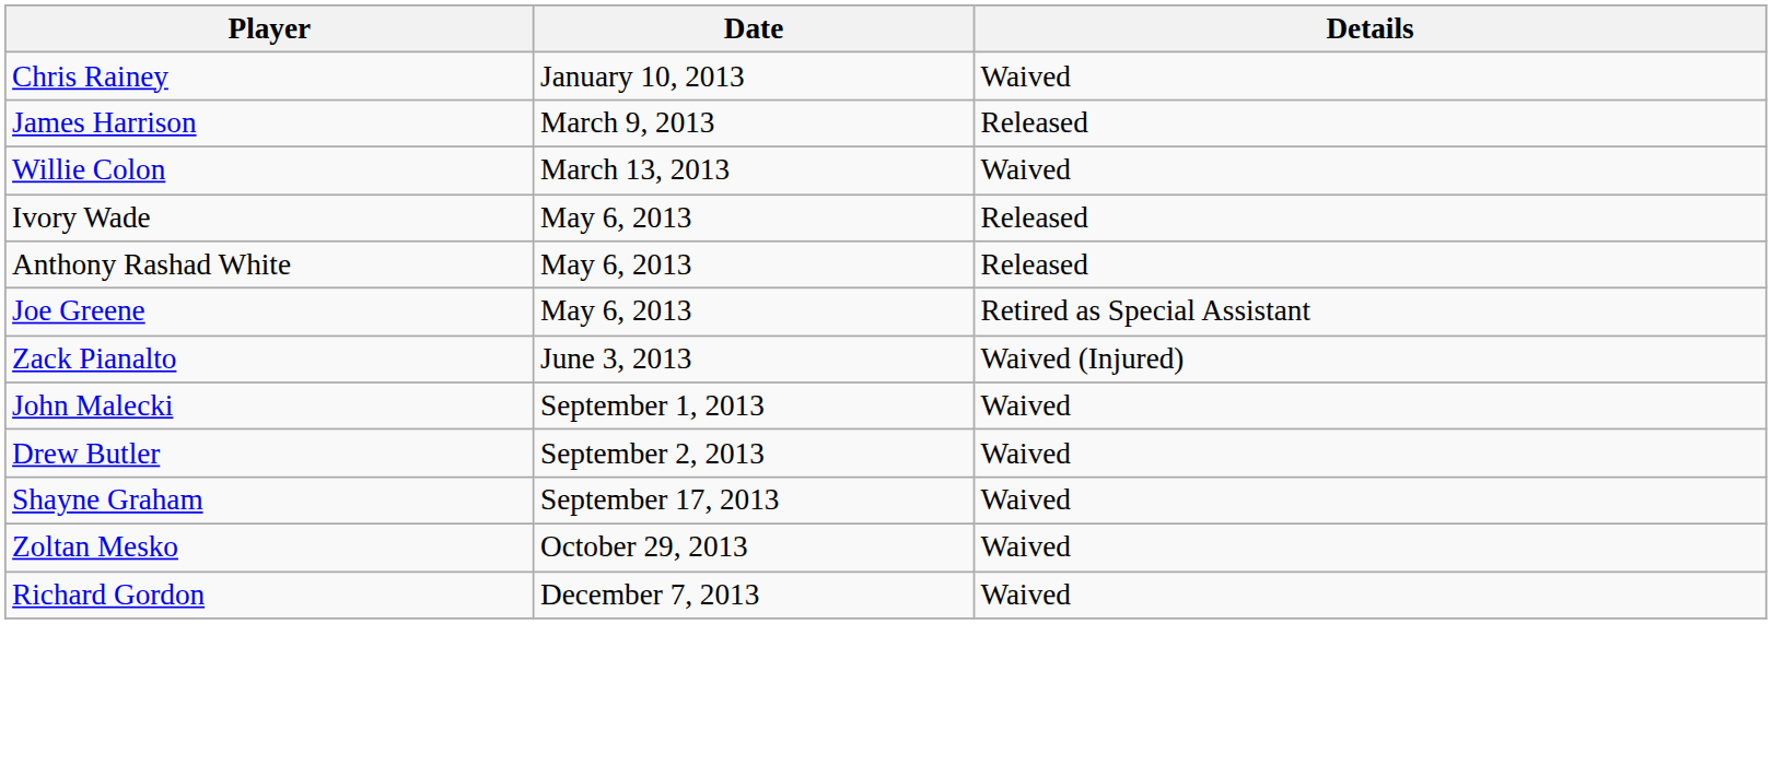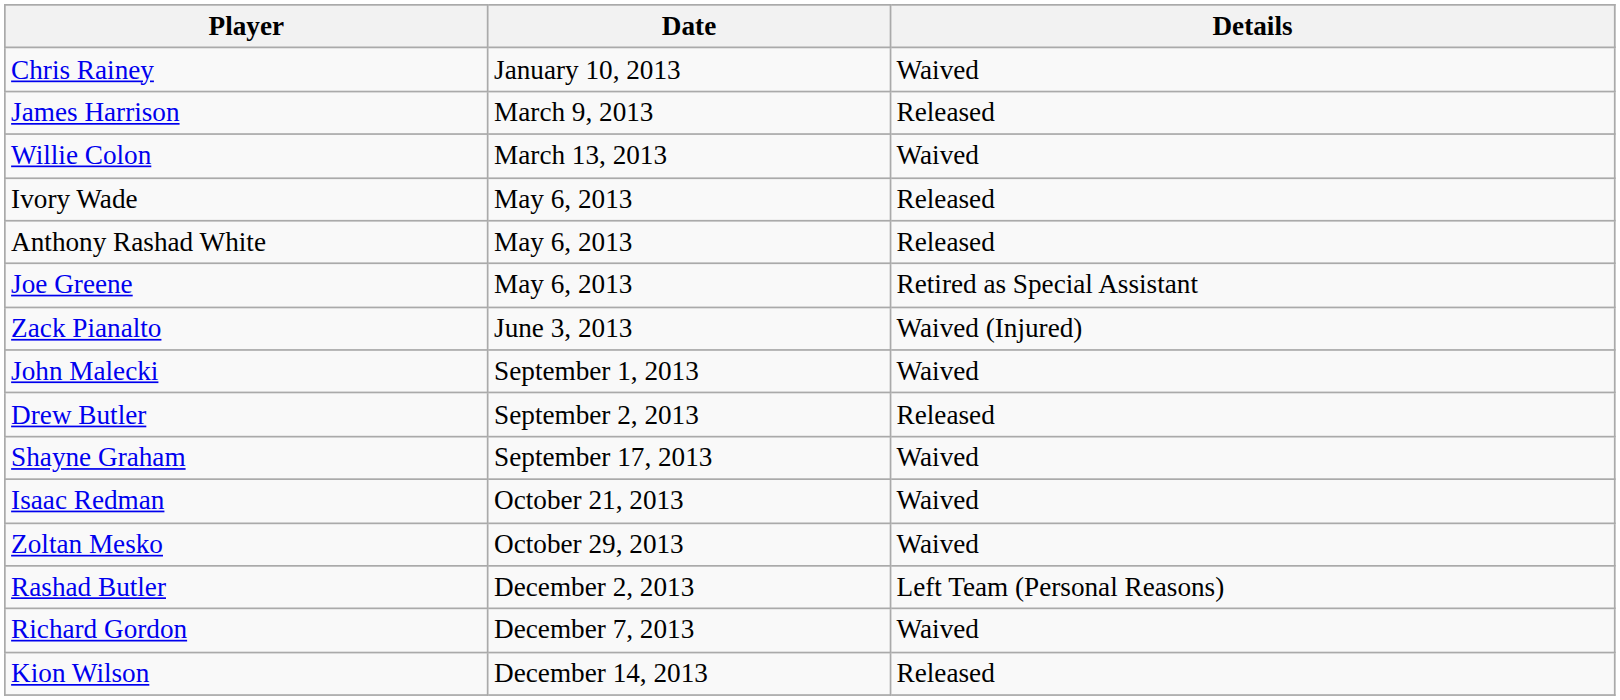Drew Butler | Details: Waived -> Released
+ row: Isaac Redman | October 21, 2013 | Waived
+ row: Rashad Butler | December 2, 2013 | Left Team (Personal Reasons)
+ row: Kion Wilson | December 14, 2013 | Released
